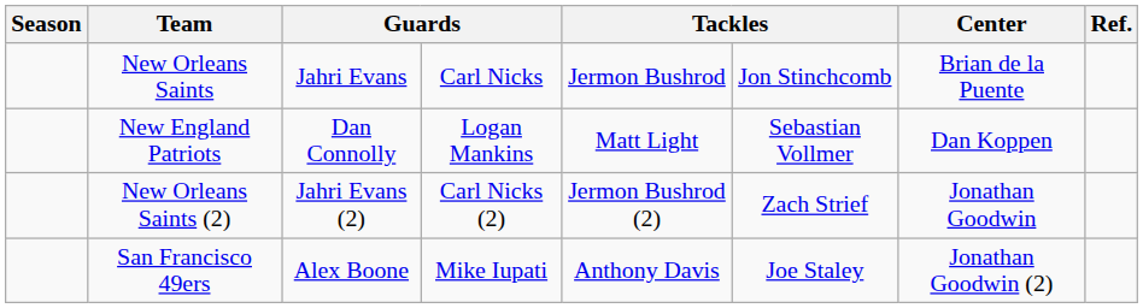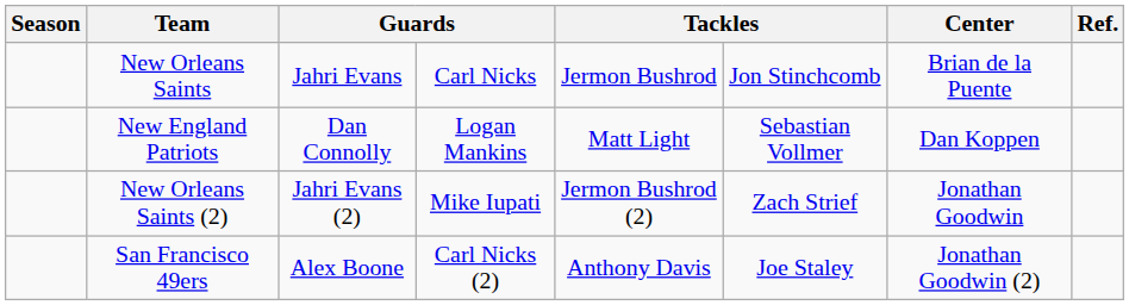New Orleans Saints (2) | column 4: Carl Nicks (2) -> Mike Iupati
San Francisco 49ers | column 4: Mike Iupati -> Carl Nicks (2)
